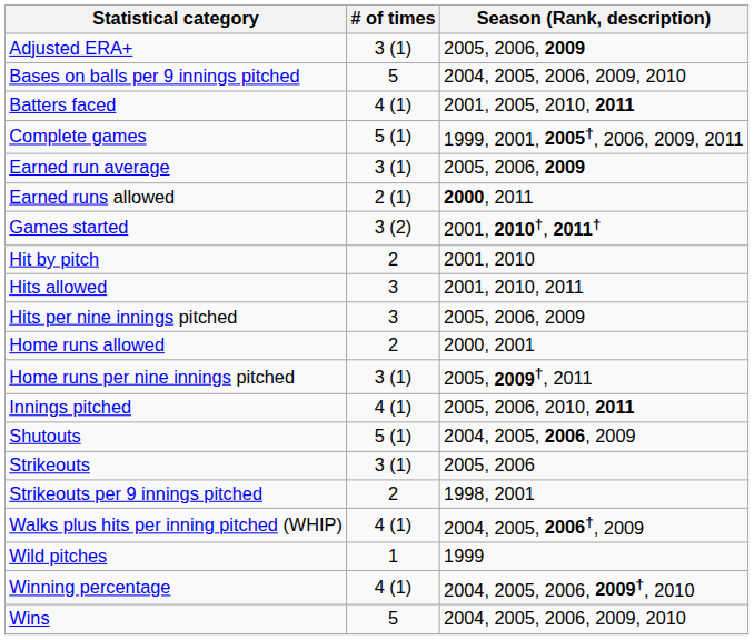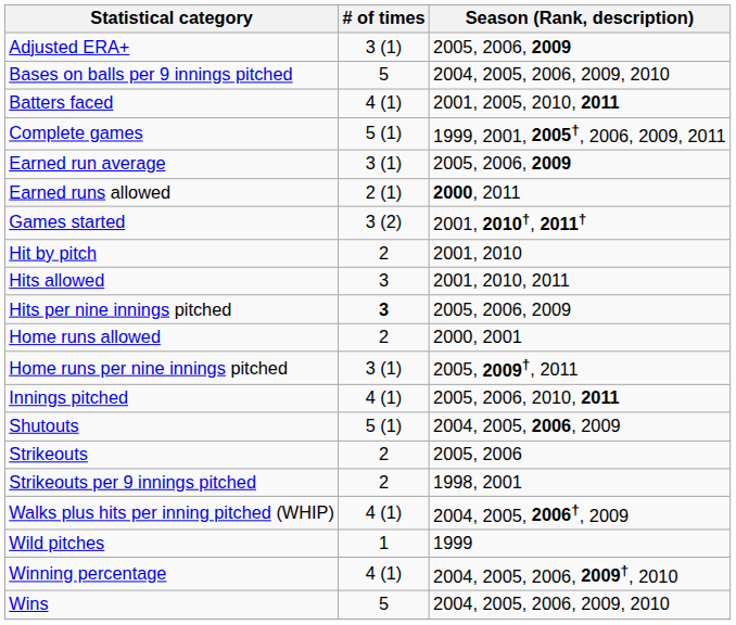Hits per nine innings pitched | # of times: normal -> bold
Strikeouts | # of times: 3 (1) -> 2
